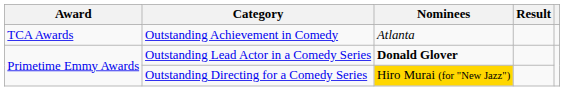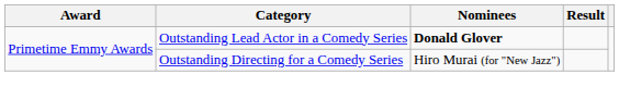- row: TCA Awards | Outstanding Achievement in Comedy | Atlanta
Outstanding Directing for a Comedy Series | Nominees: gold background -> no background
